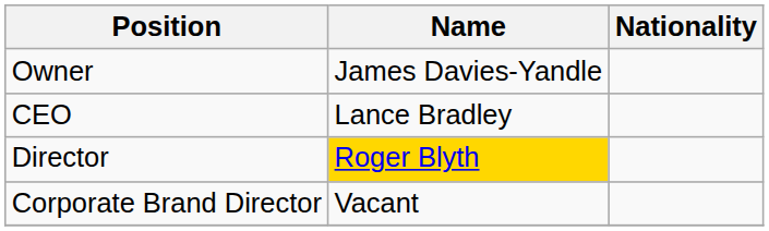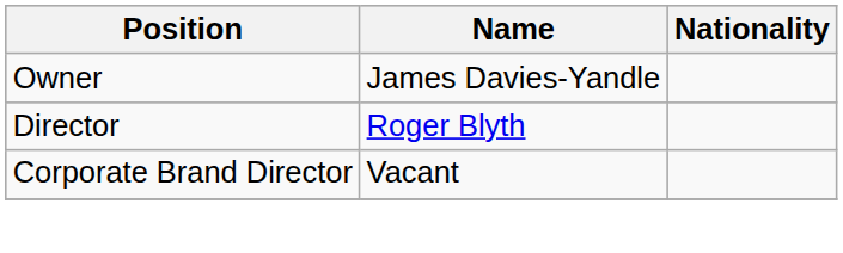- row: CEO | Lance Bradley
Director | Name: gold background -> no background
